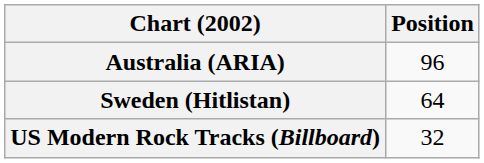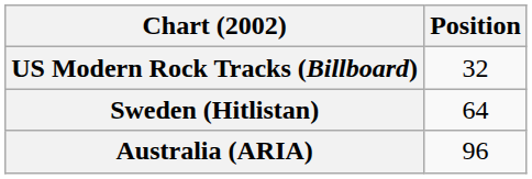rows swapped: Australia (ARIA) <-> US Modern Rock Tracks (Billboard)
